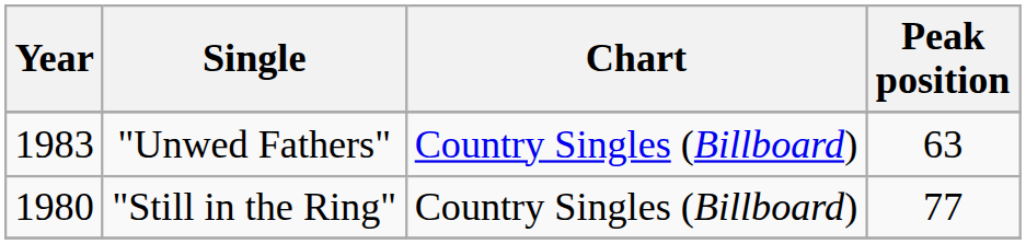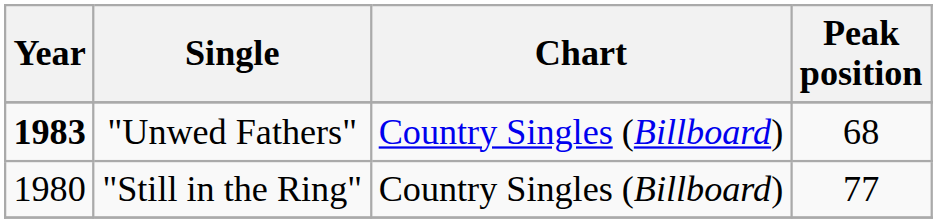"Unwed Fathers" | Year: normal -> bold
"Unwed Fathers" | Peak position: 63 -> 68
